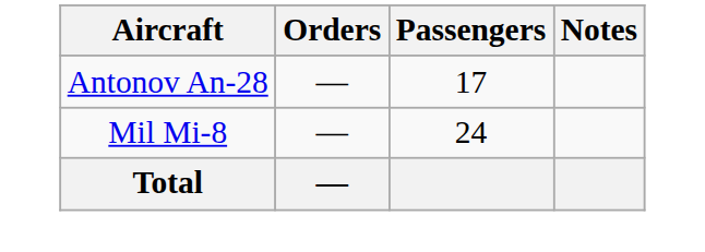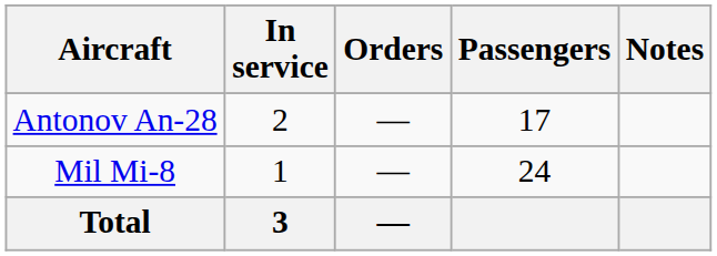+ column: In service | 2 | 1 | 3
